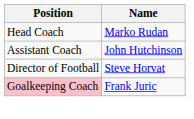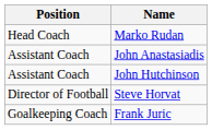+ row: Assistant Coach | John Anastasiadis
Frank Juric | Position: pink background -> no background
